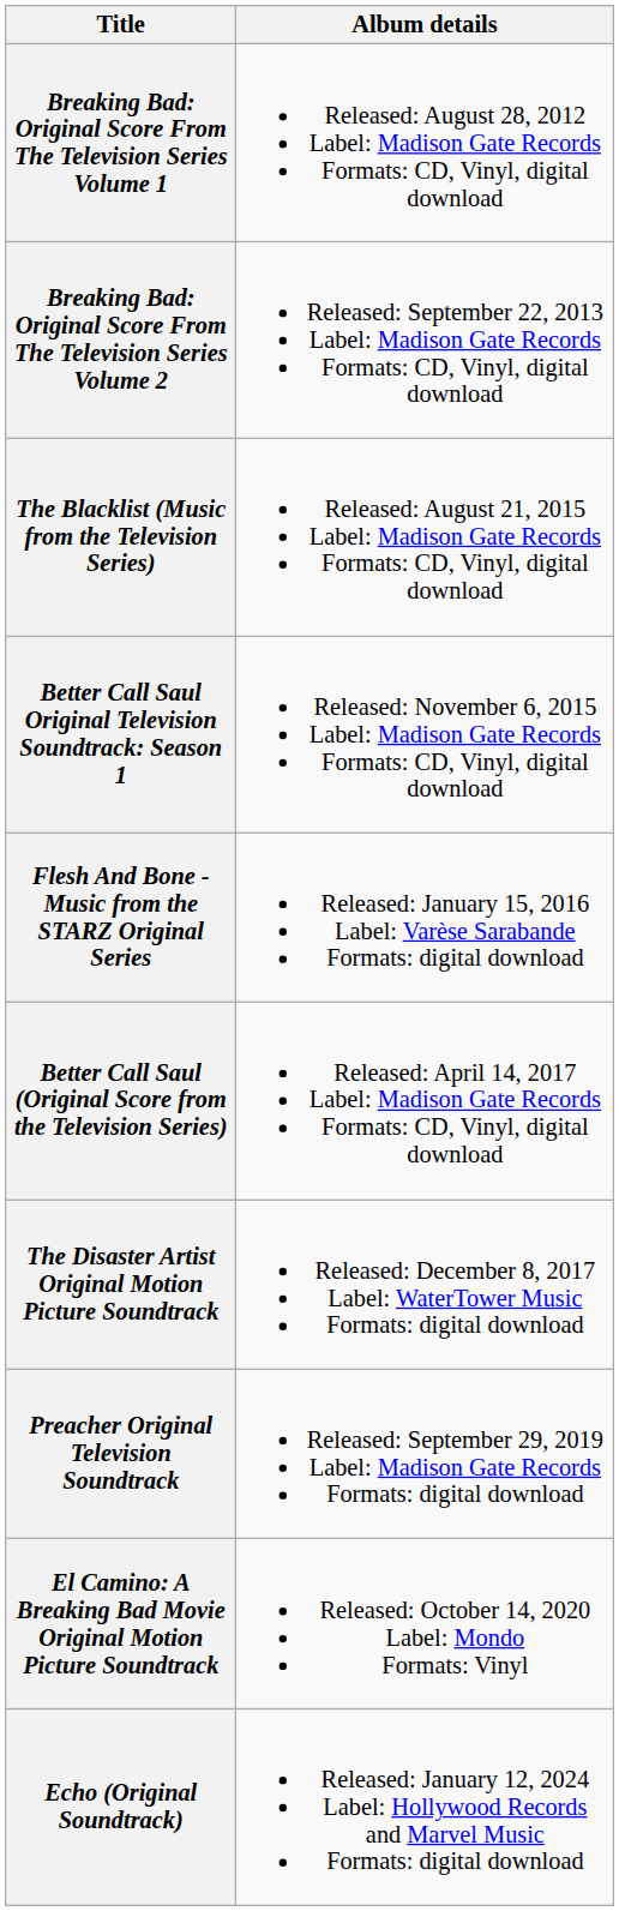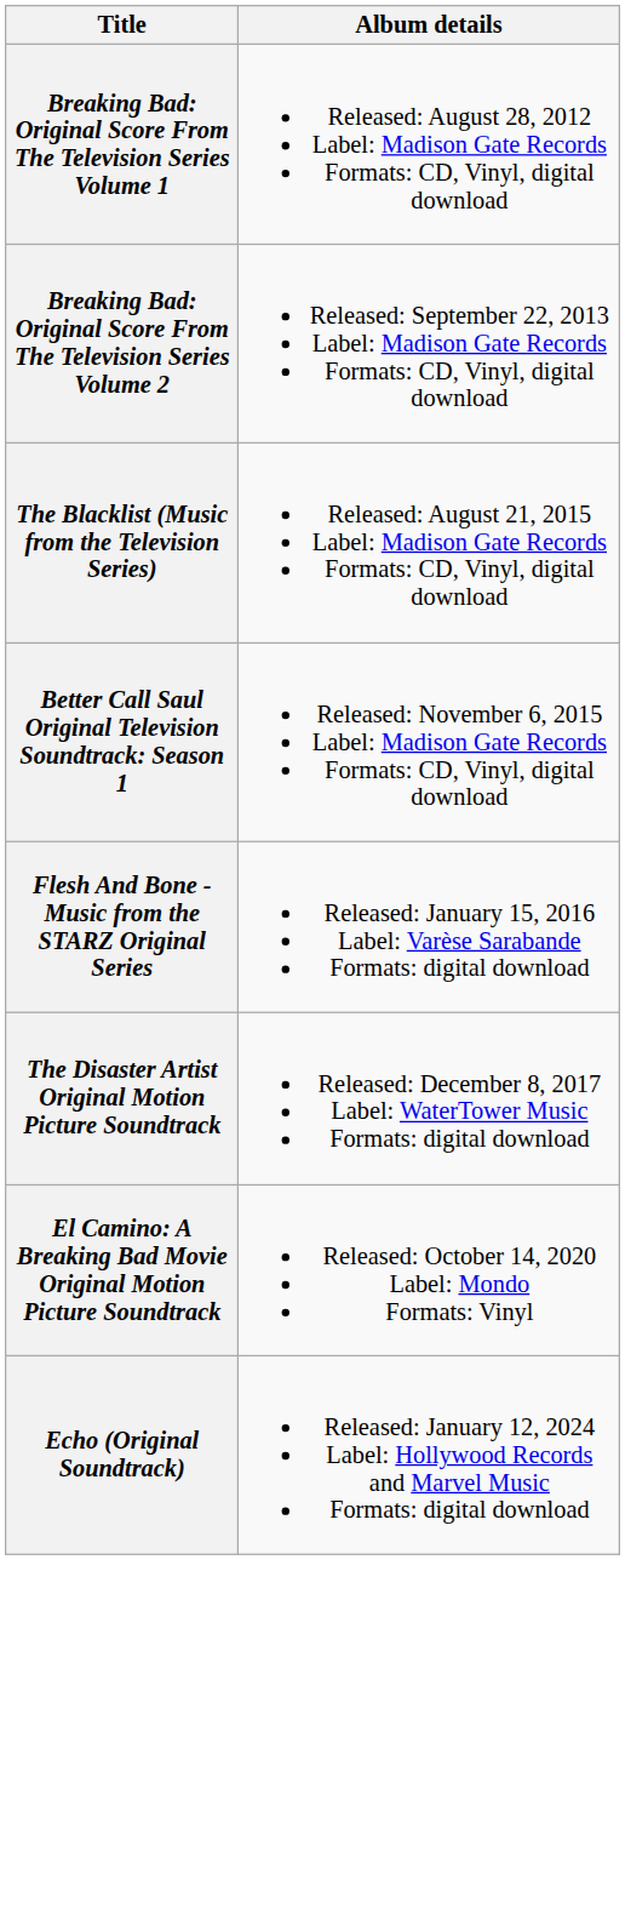- row: Better Call Saul (Original Score from the Television Series) | Released: April 14, 2017 Label: Madison Gate Records Formats: CD, Vinyl, digital download
- row: Preacher Original Television Soundtrack | Released: September 29, 2019 Label: Madison Gate Records Formats: digital download
